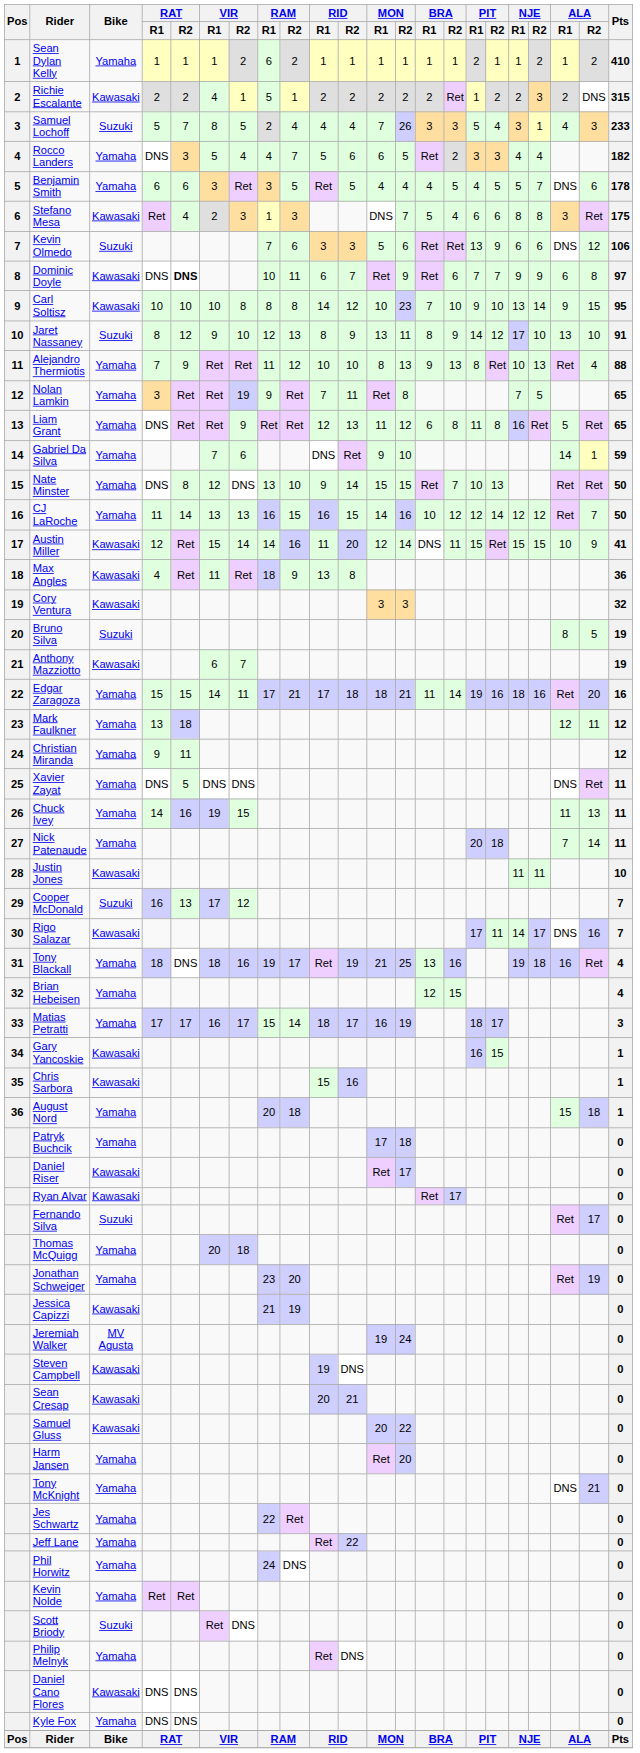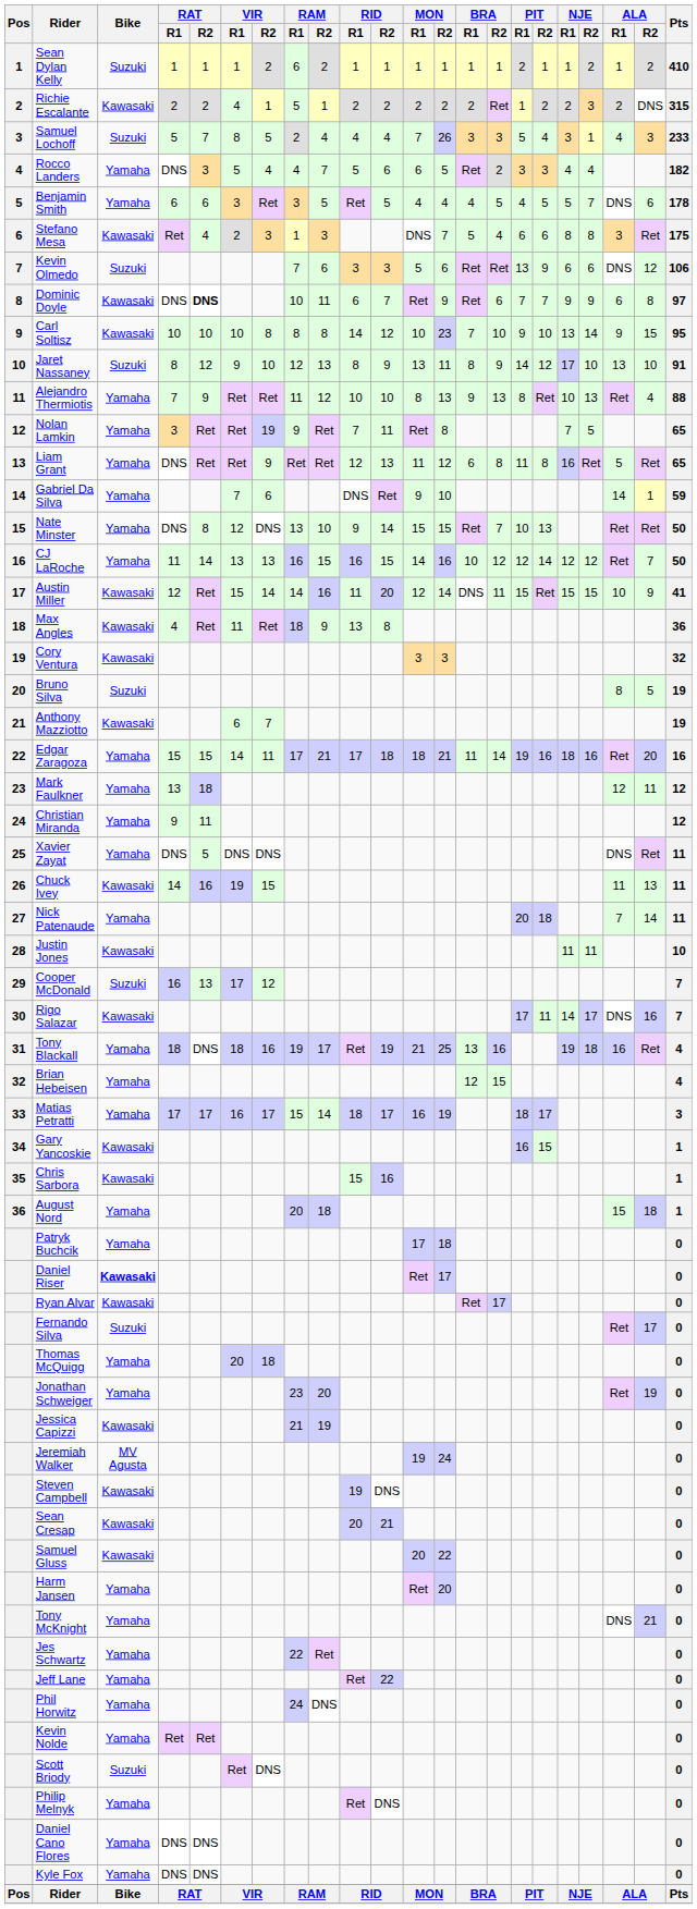Sean Dylan Kelly | Bike: Yamaha -> Suzuki
Chuck Ivey | Bike: Yamaha -> Kawasaki
Daniel Riser | Bike: normal -> bold
Daniel Cano Flores | Bike: Kawasaki -> Yamaha
